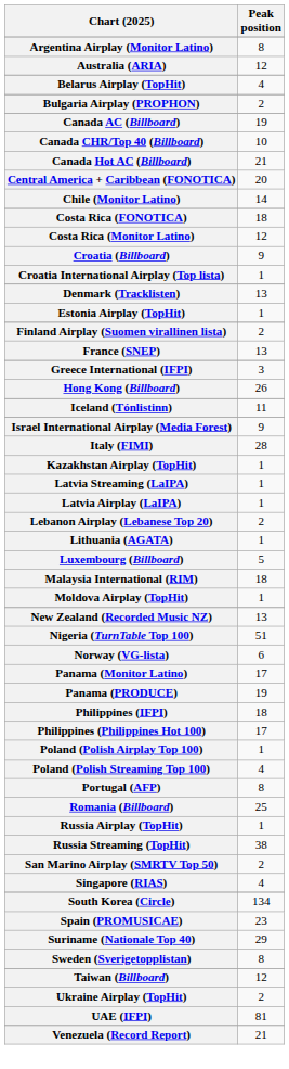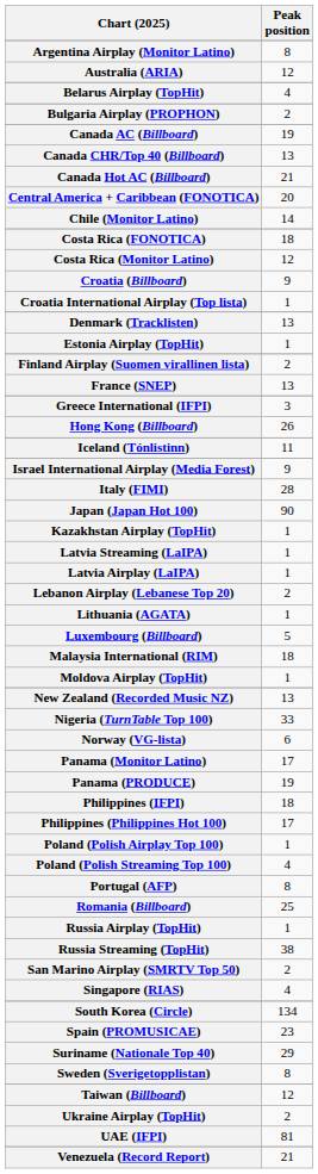Canada CHR/Top 40 (Billboard) | Peak position: 10 -> 13
+ row: Japan (Japan Hot 100) | 90
Nigeria (TurnTable Top 100) | Peak position: 51 -> 33
